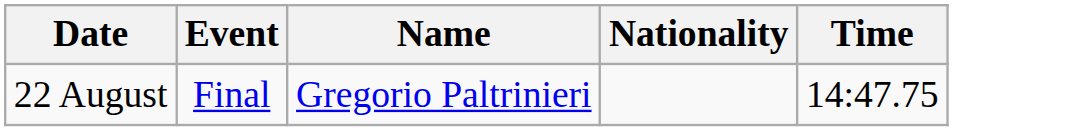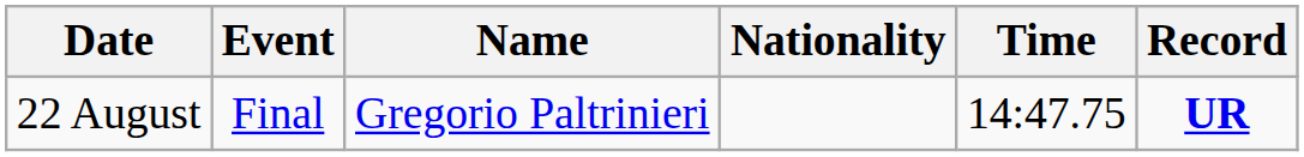+ column: Record | UR
